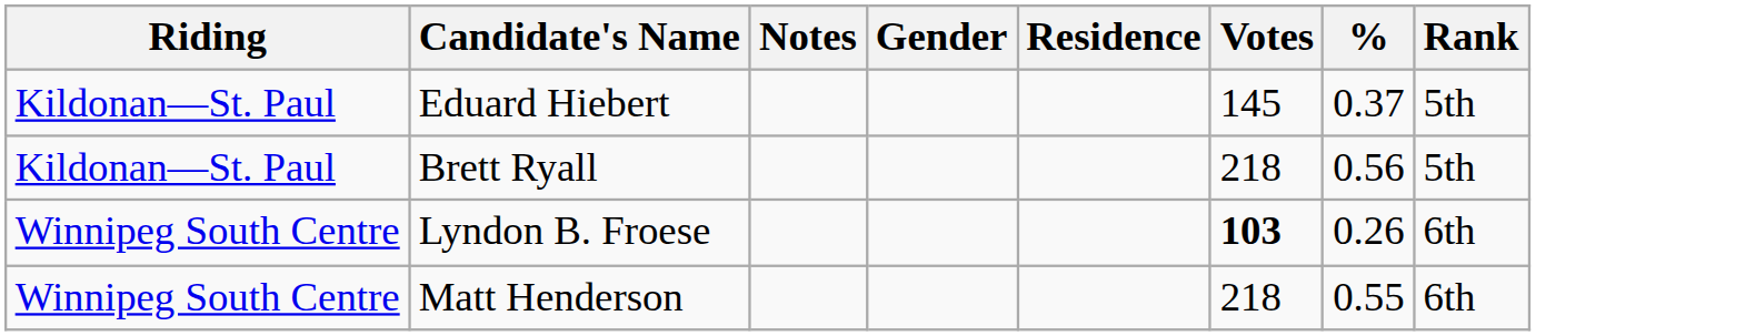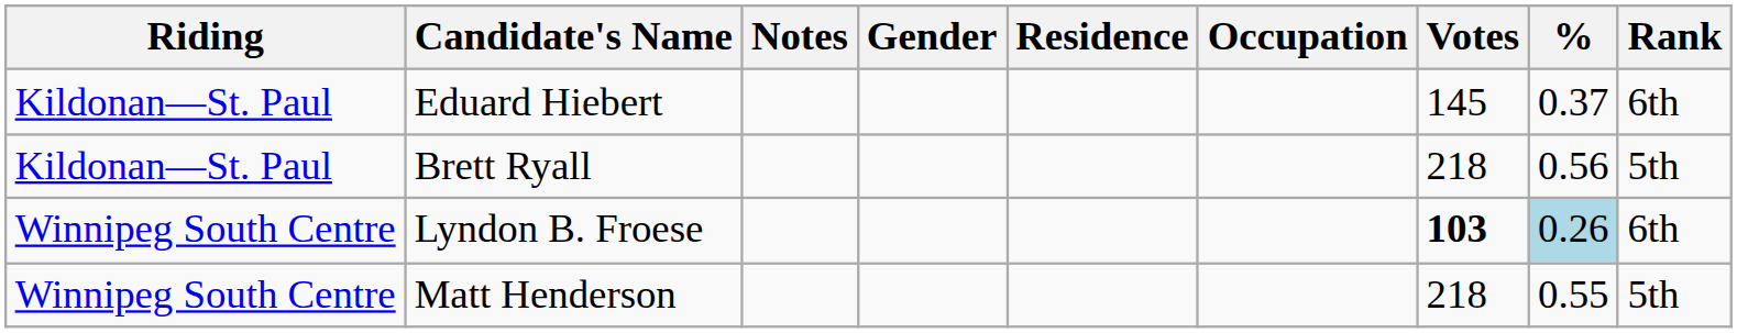+ column: Occupation
Eduard Hiebert | Rank: 5th -> 6th
Lyndon B. Froese | %: no background -> lightblue background
Matt Henderson | Rank: 6th -> 5th
